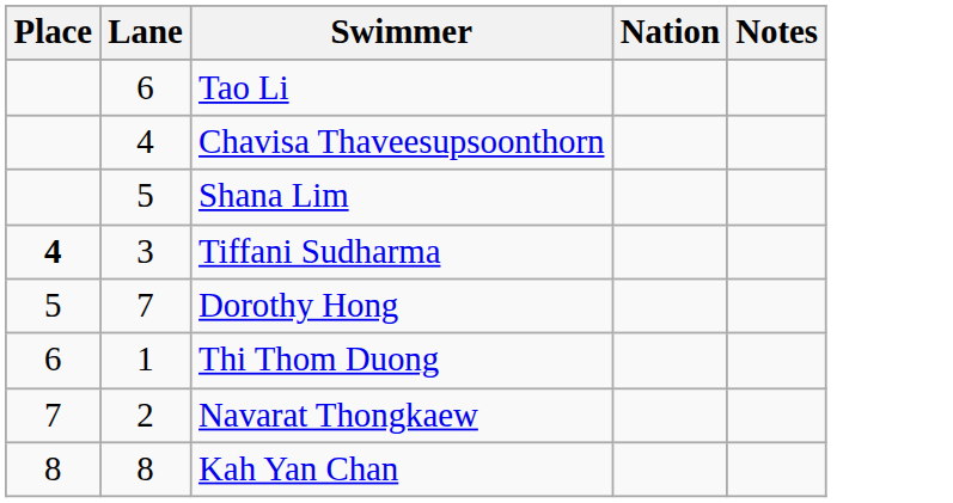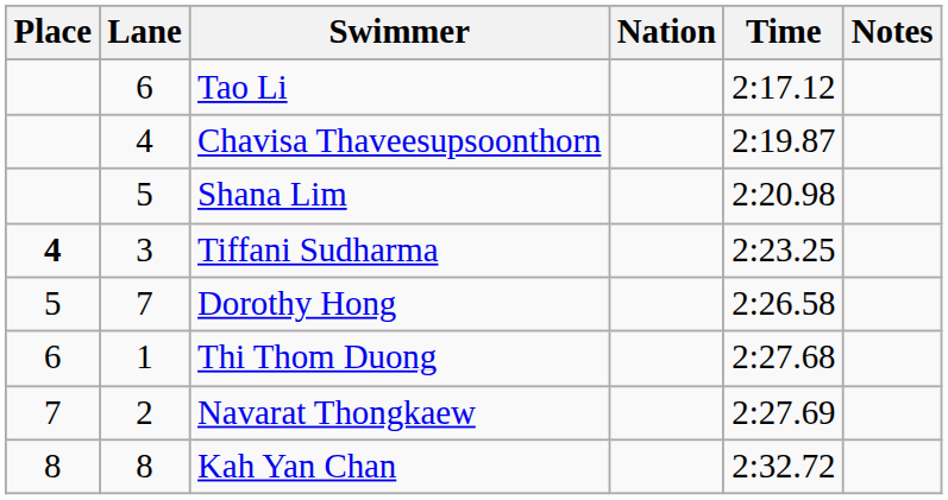+ column: Time | 2:17.12 | 2:19.87 | 2:20.98 | 2:23.25 | 2:26.58 | 2:27.68 | 2:27.69 | 2:32.72
